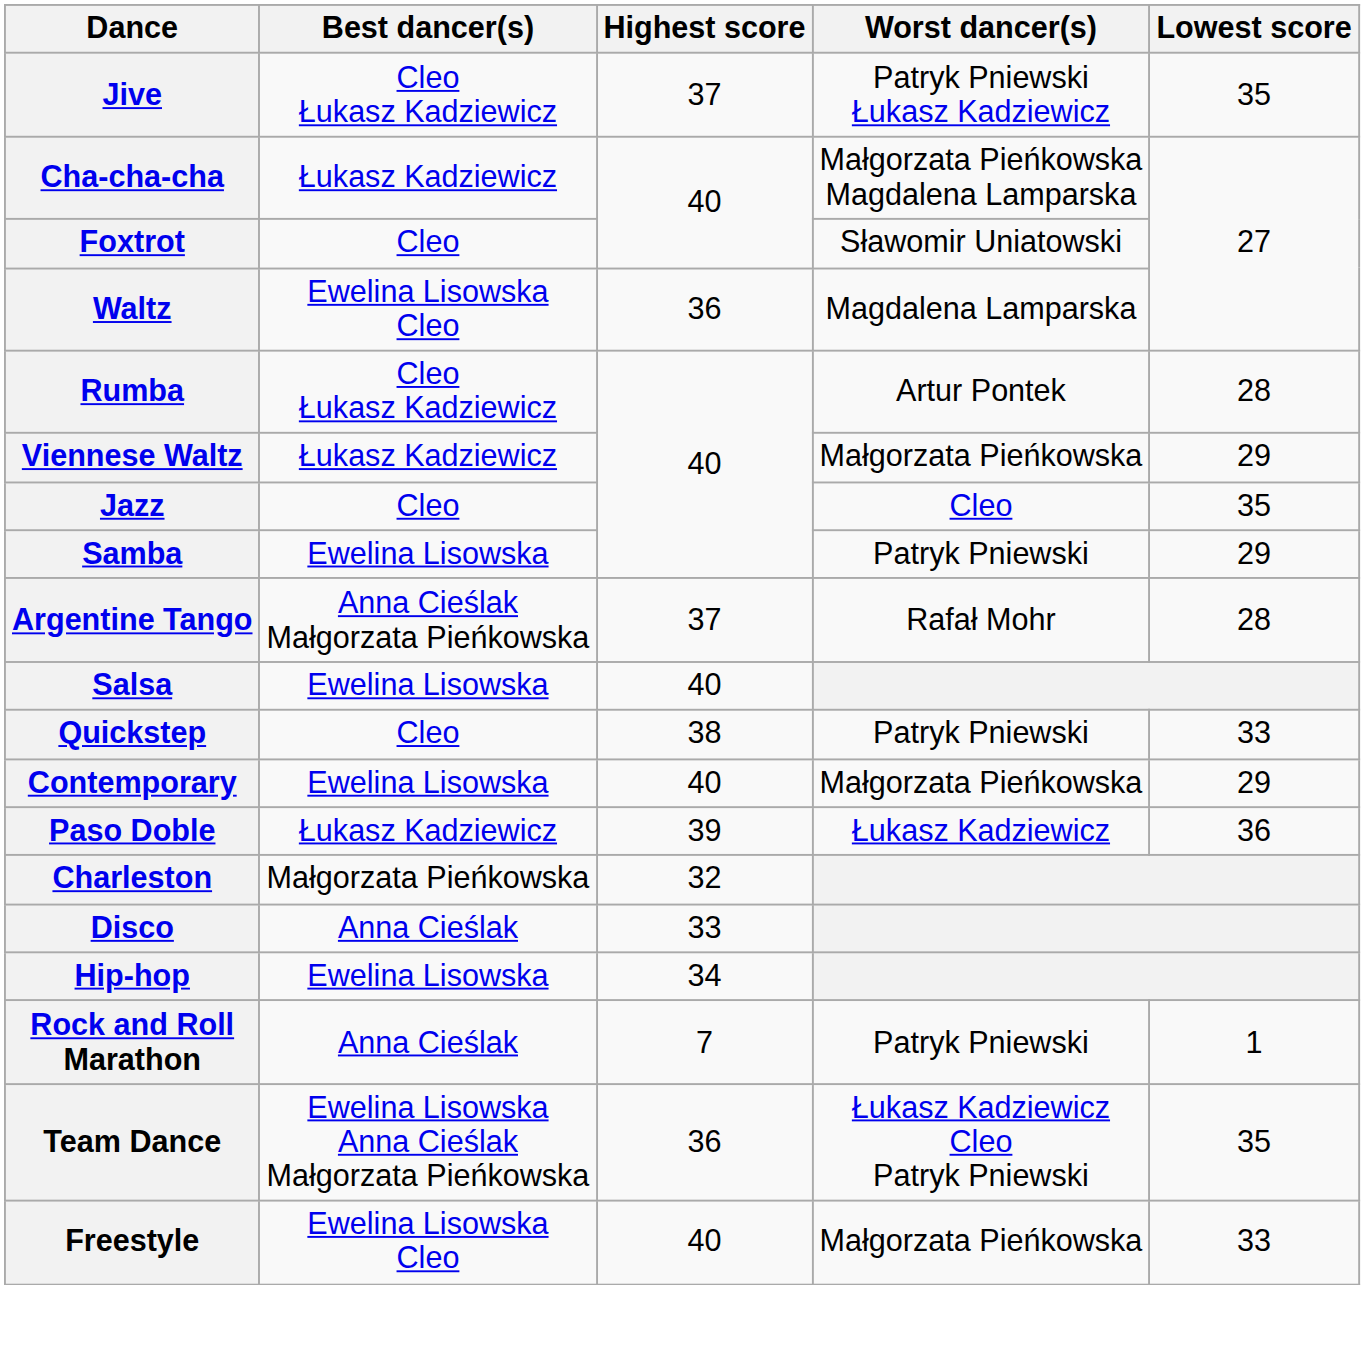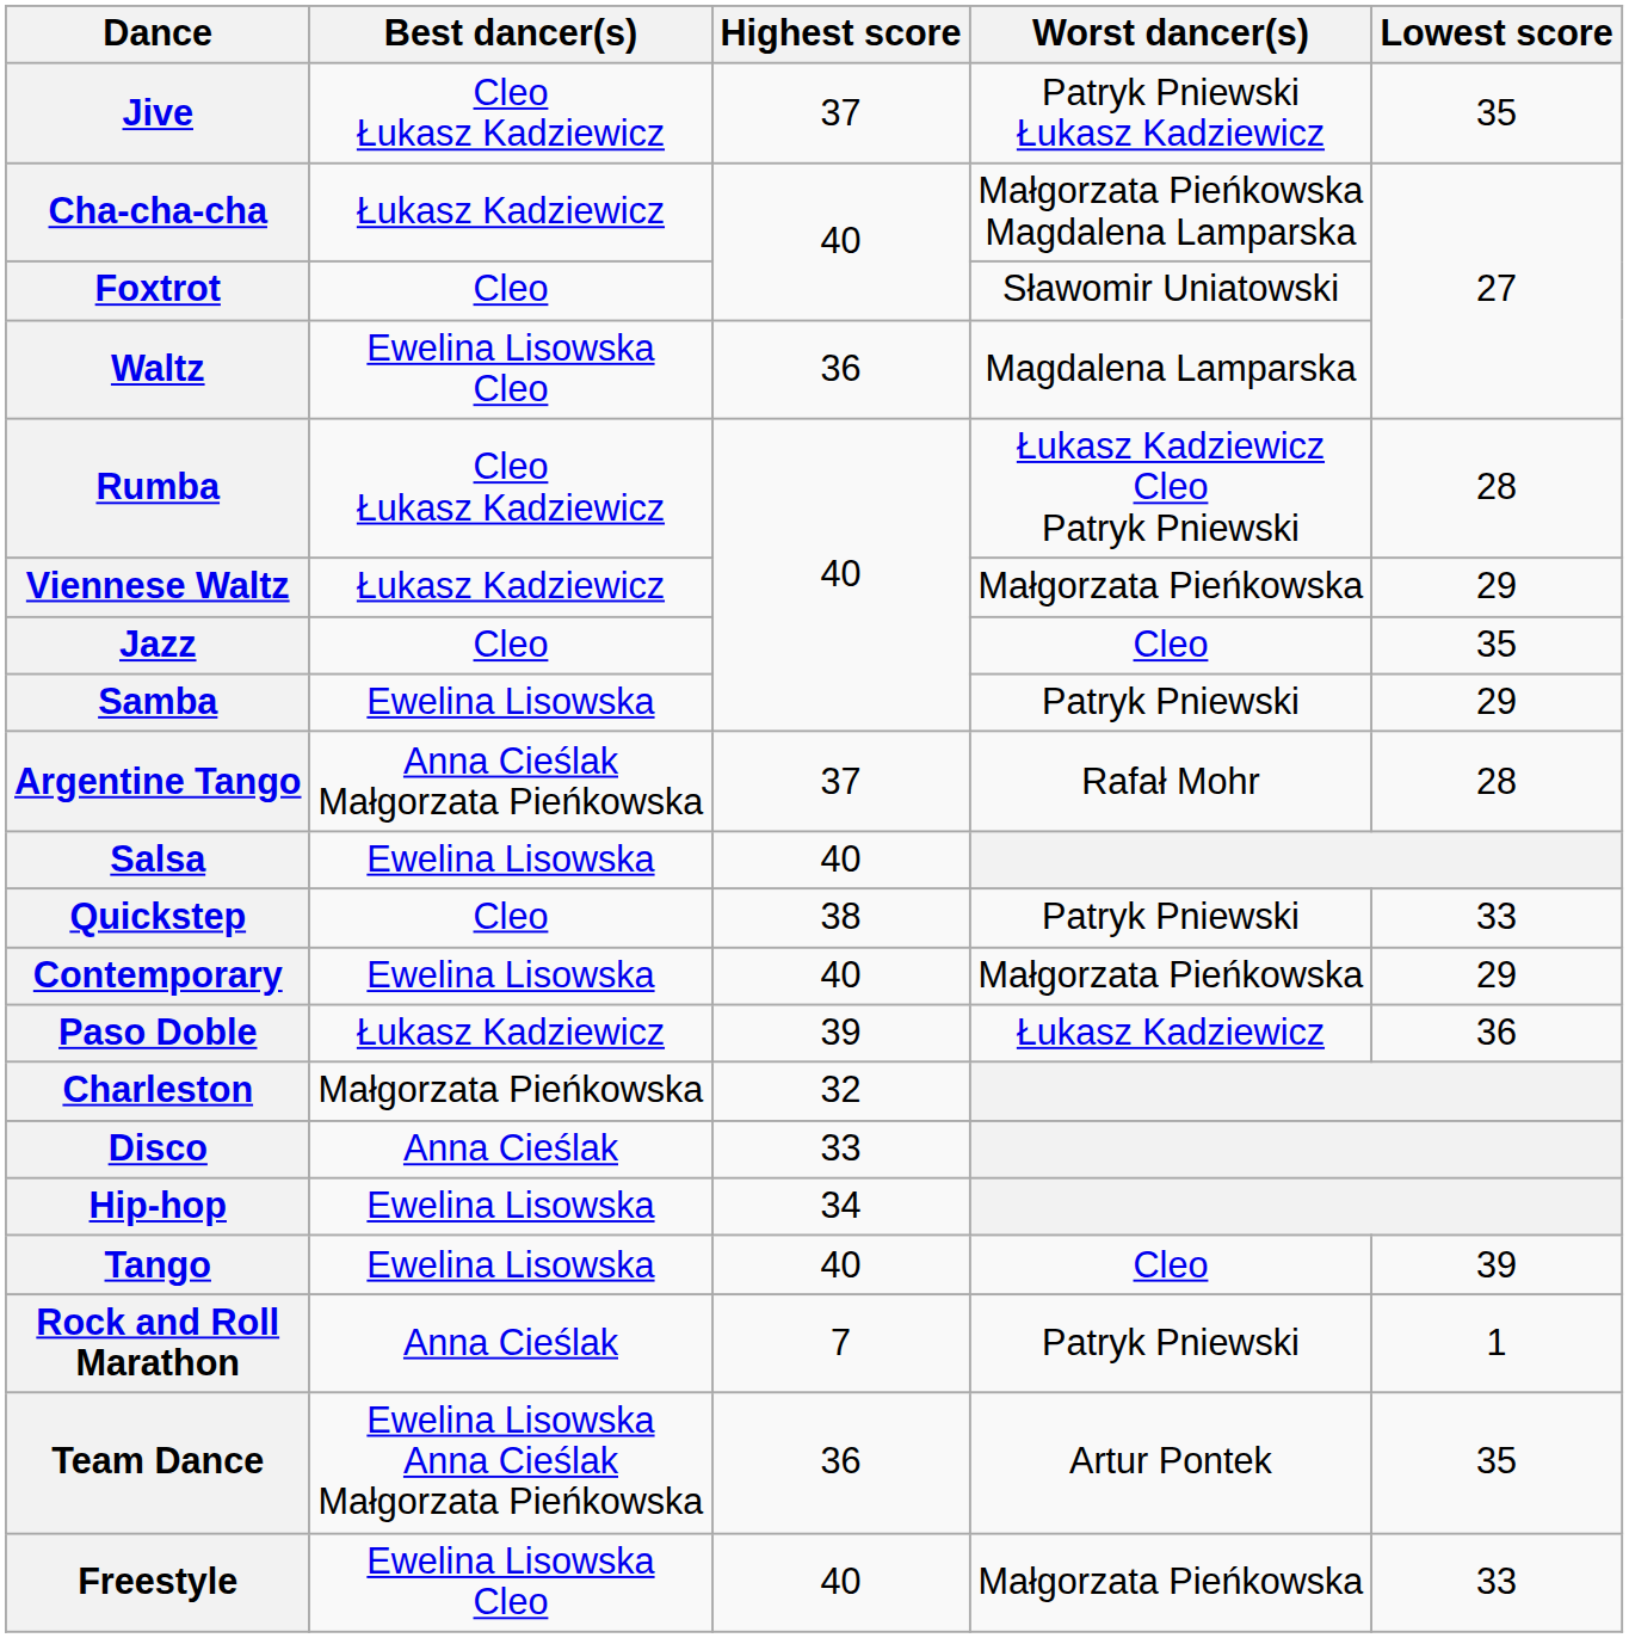Rumba | Worst dancer(s): Artur Pontek -> Łukasz Kadziewicz Cleo Patryk Pniewski
+ row: Tango | Ewelina Lisowska | 40 | Cleo | 39
Team Dance | Worst dancer(s): Łukasz Kadziewicz Cleo Patryk Pniewski -> Artur Pontek
